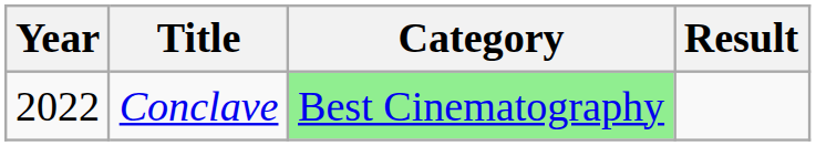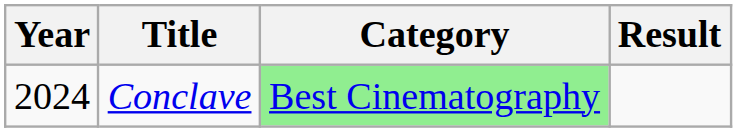Conclave | Year: 2022 -> 2024
